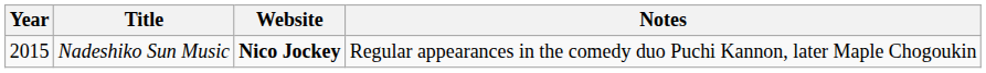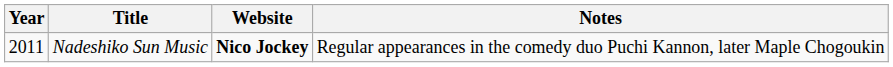Nadeshiko Sun Music | Year: 2015 -> 2011
